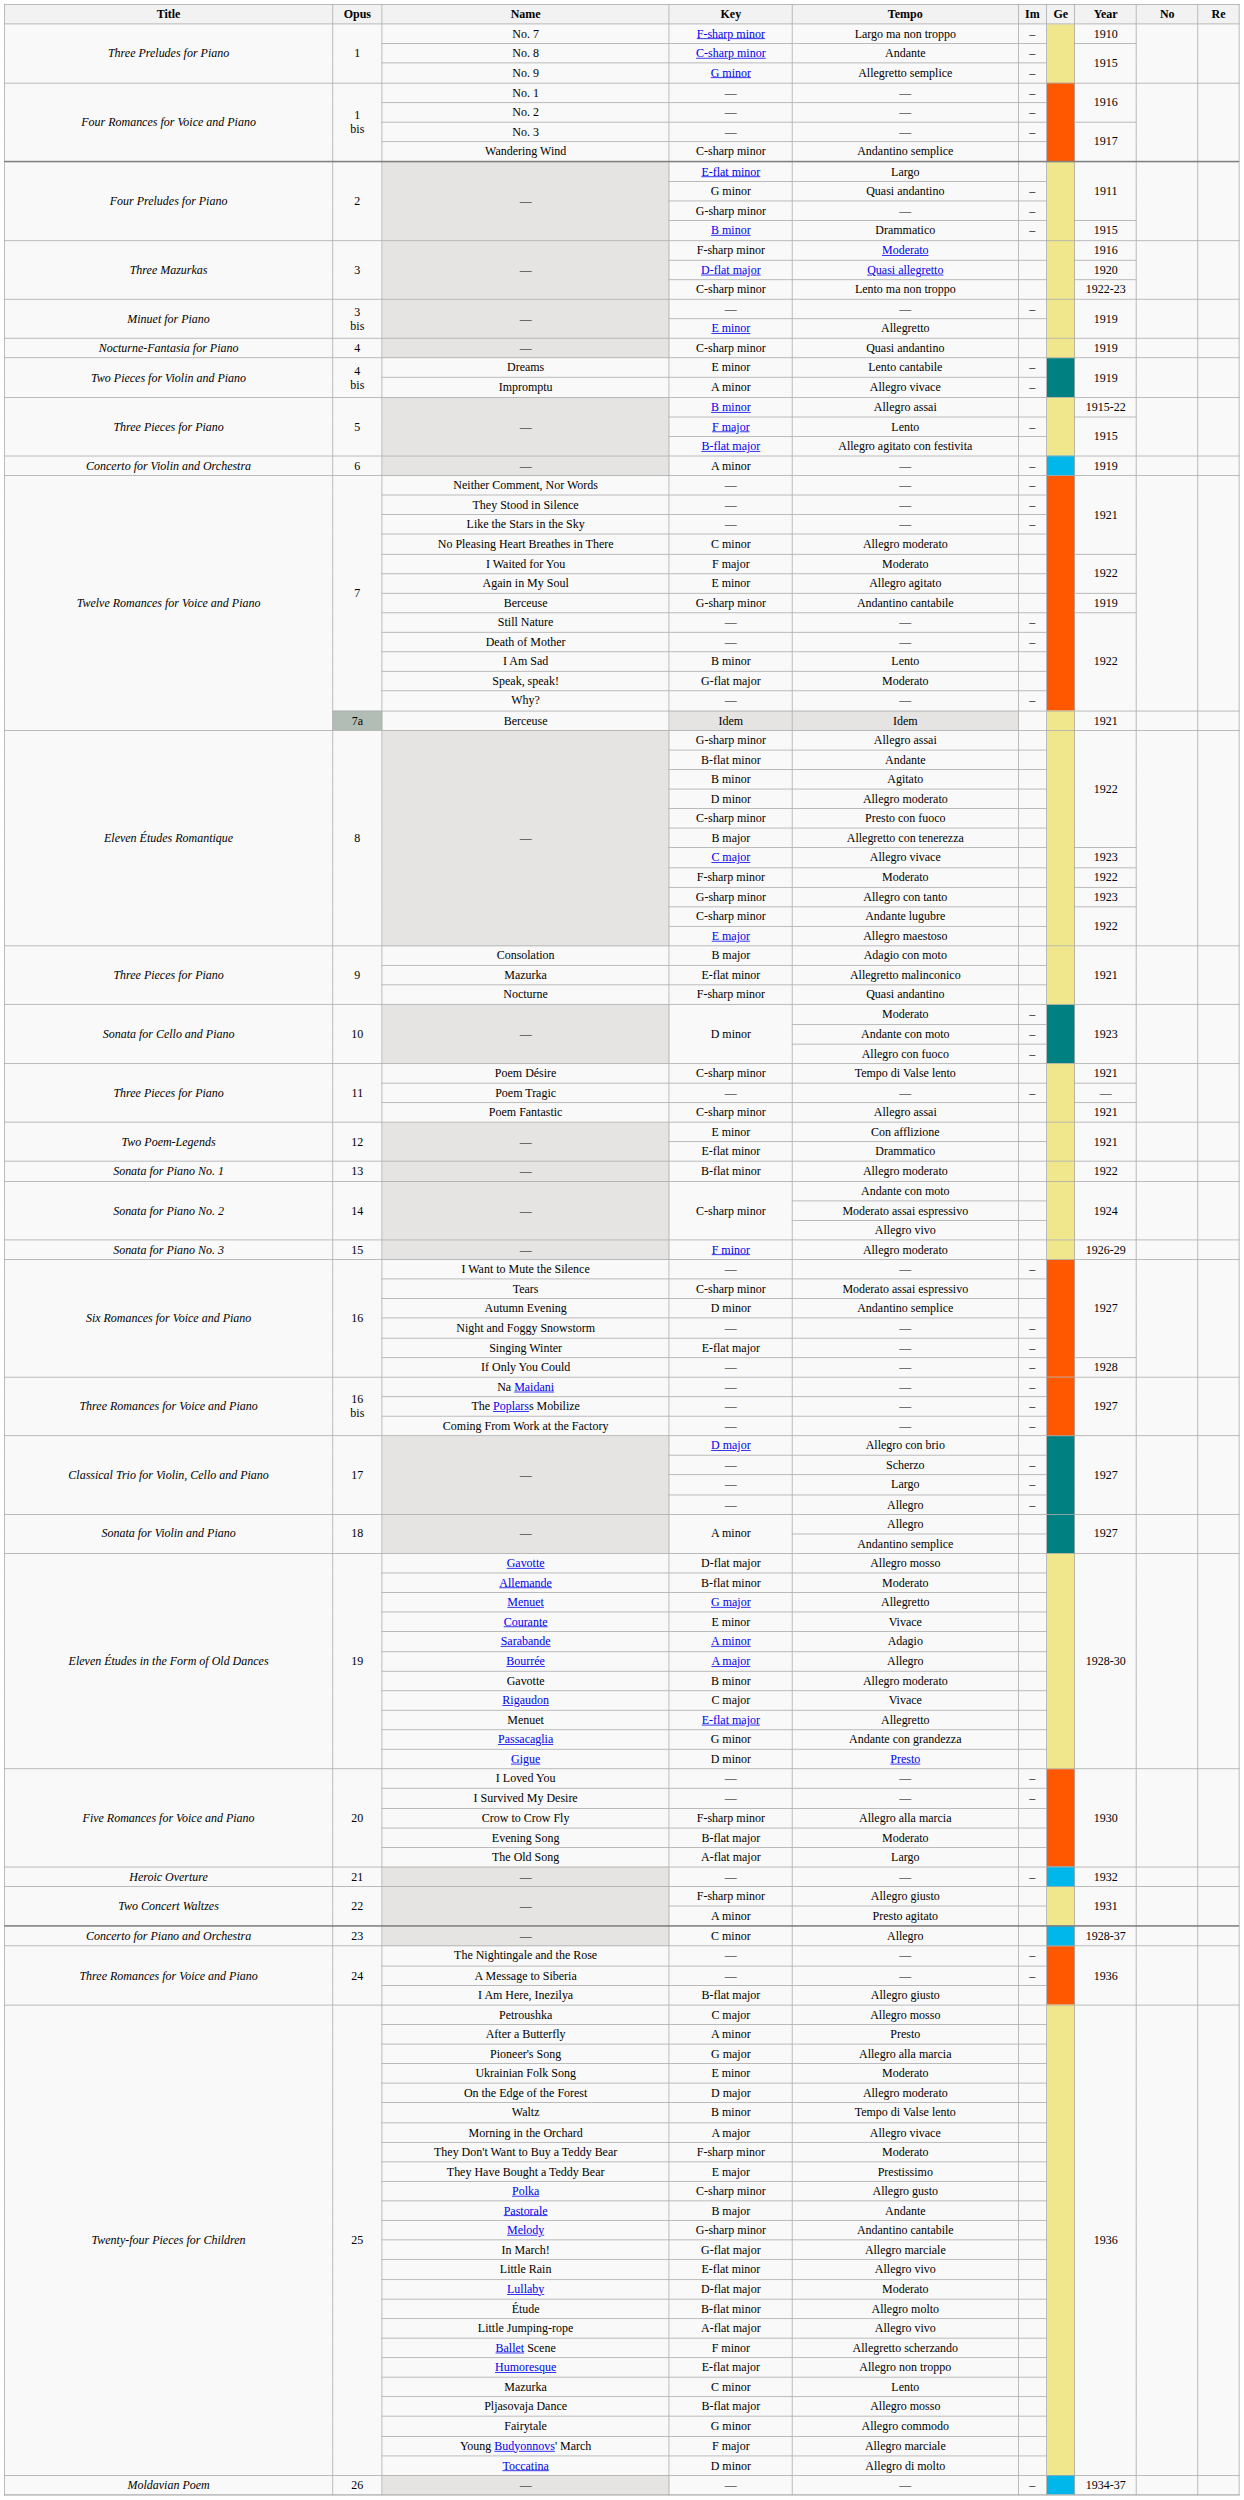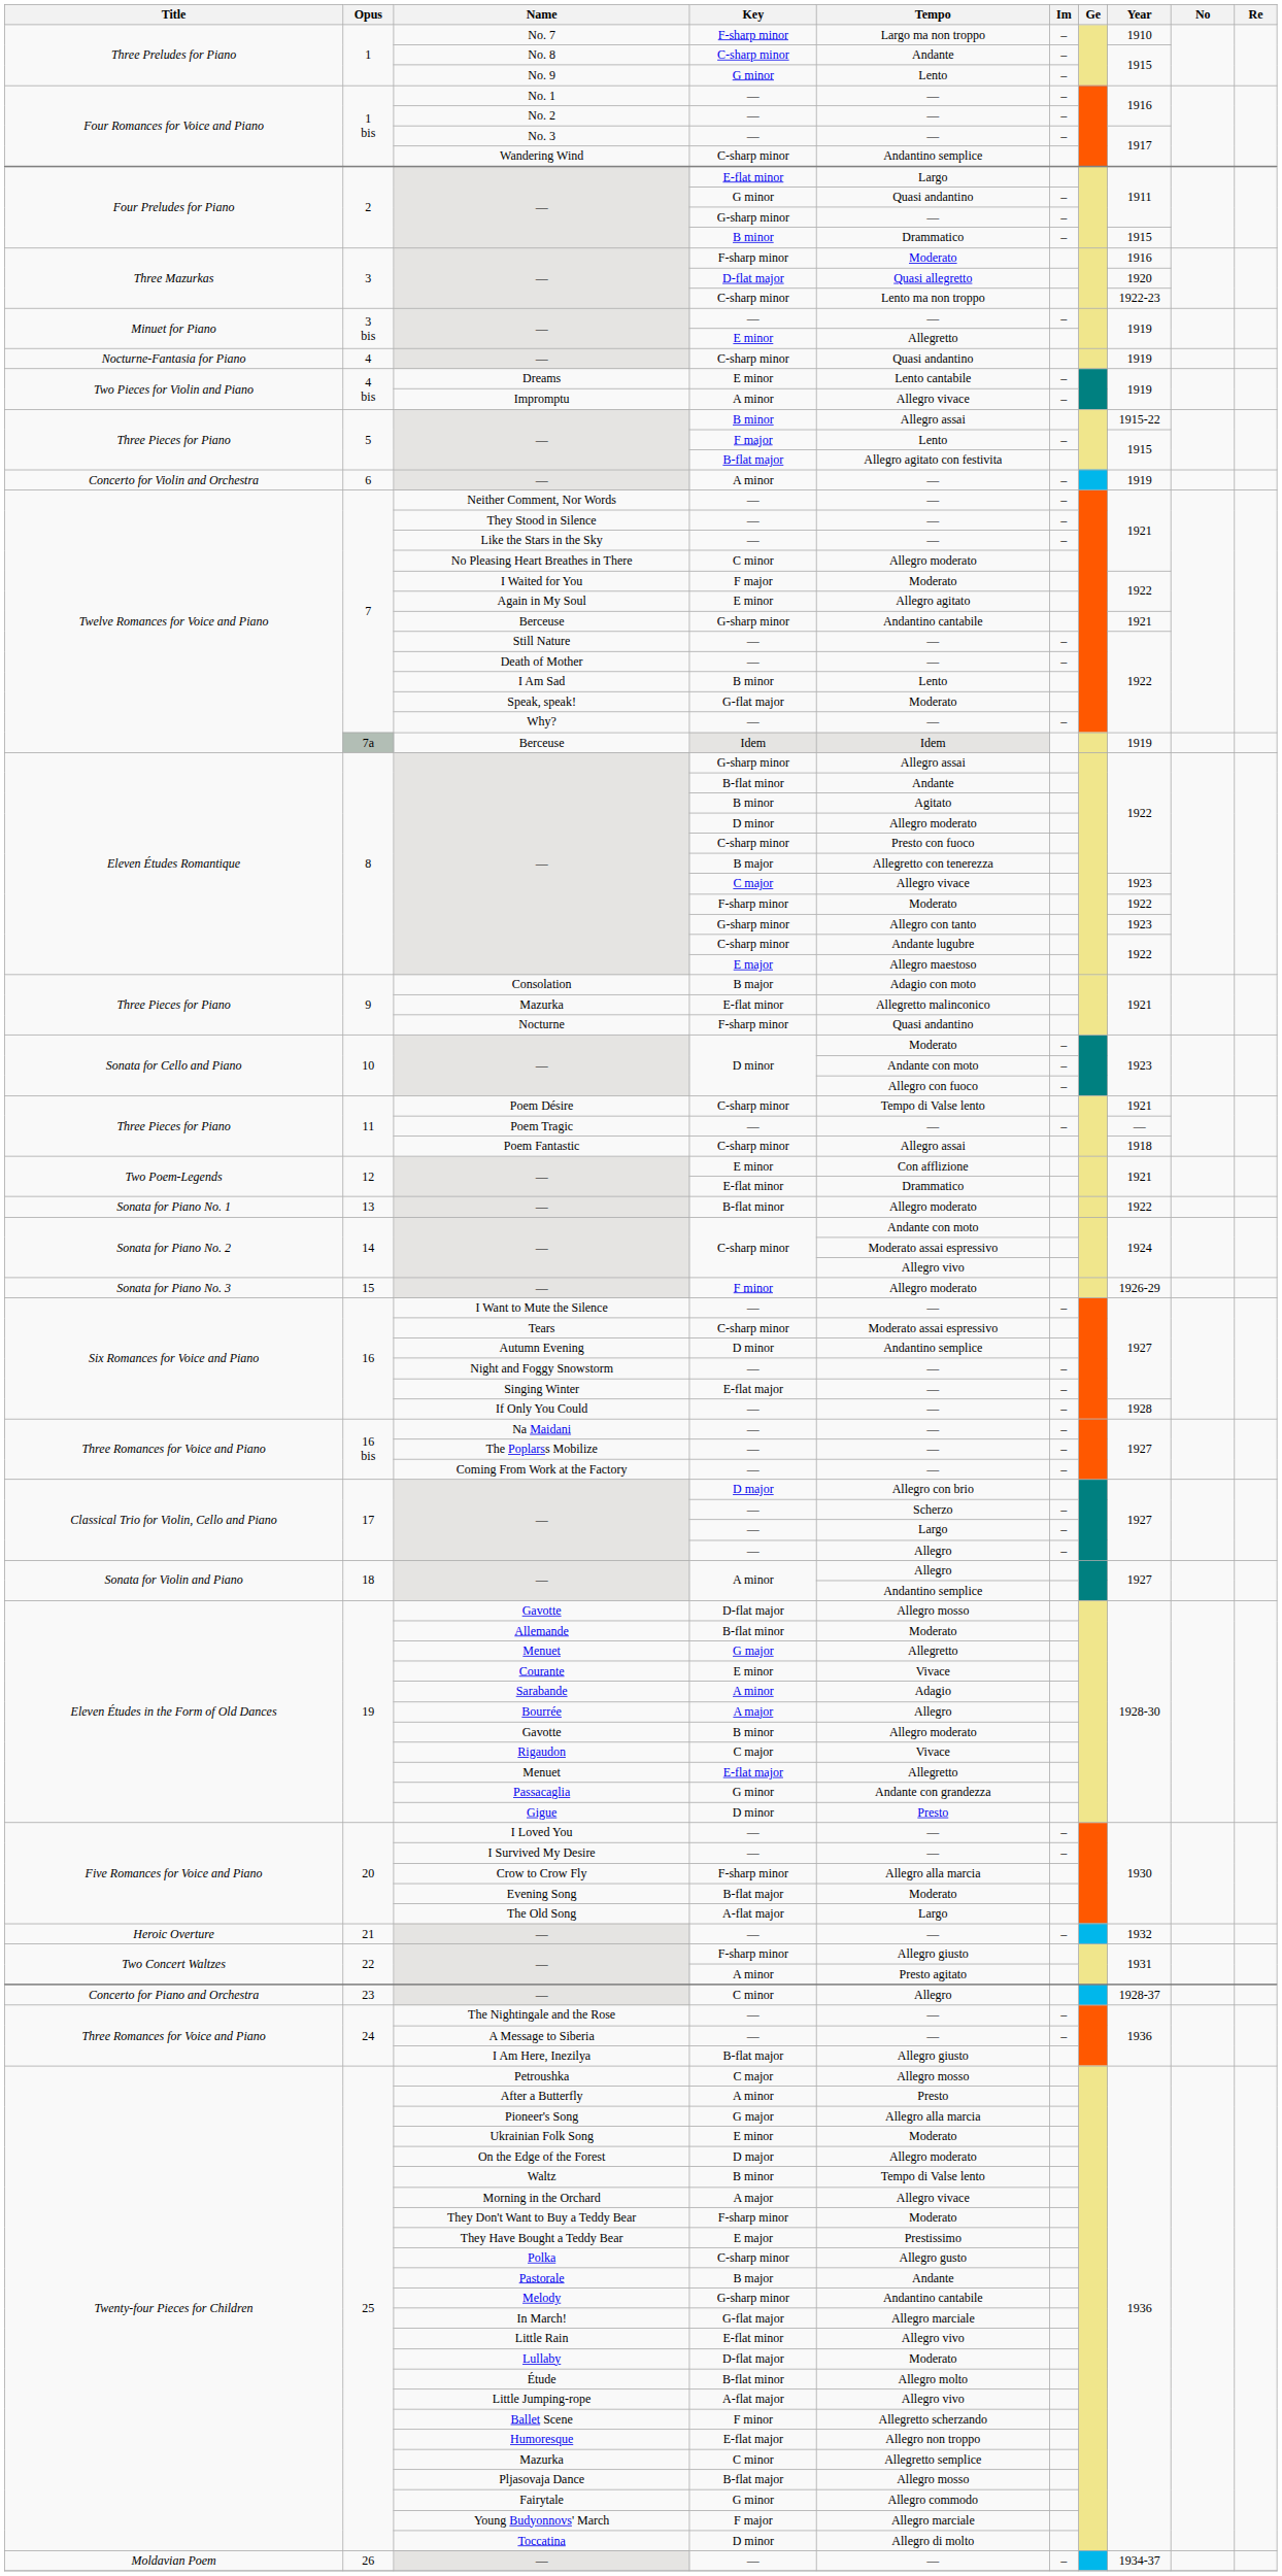No. 9 | Tempo: Allegretto semplice -> Lento
Berceuse / G-sharp minor | Year: 1919 -> 1921
Berceuse / Idem | Year: 1921 -> 1919
Poem Fantastic | Year: 1921 -> 1918
Mazurka / C minor | Tempo: Lento -> Allegretto semplice
